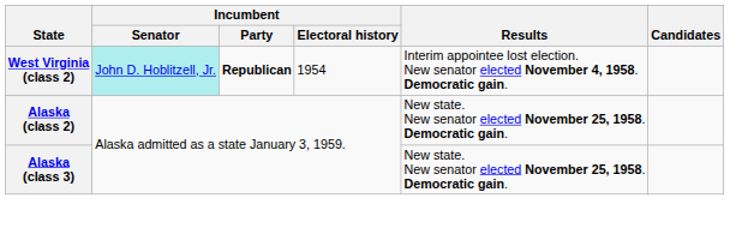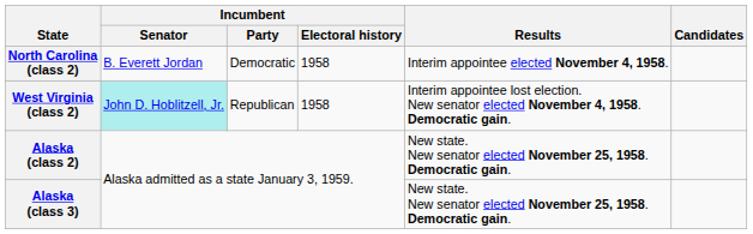+ row: North Carolina (class 2) | B. Everett Jordan | Democratic | 1958 | Interim appointee elected November 4, 1958.
West Virginia (class 2) | Incumbent / Party: bold -> normal
West Virginia (class 2) | Incumbent / Electoral history: 1954 -> 1958
